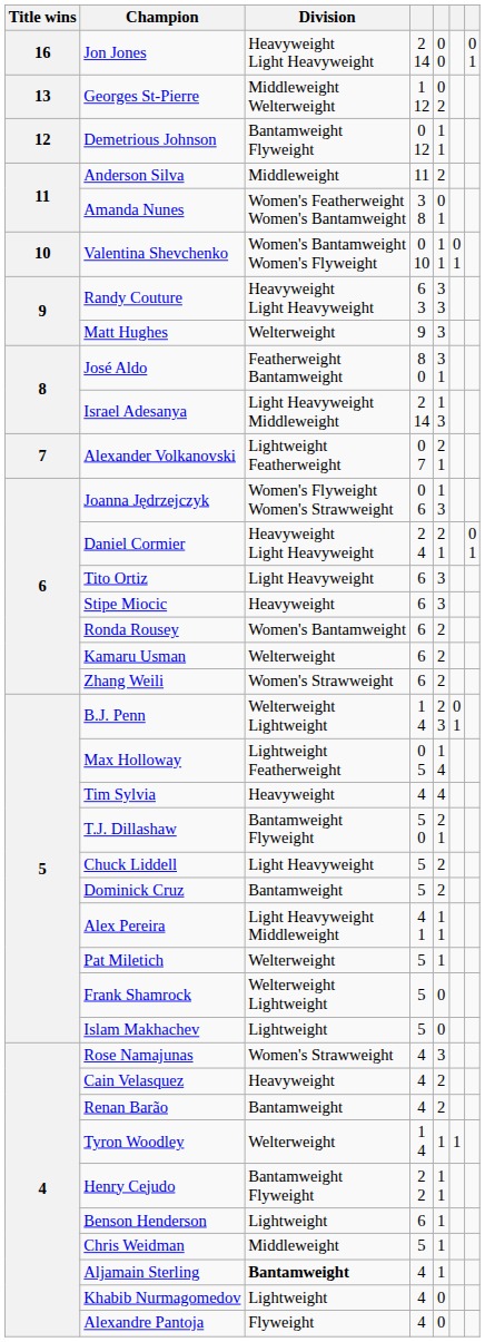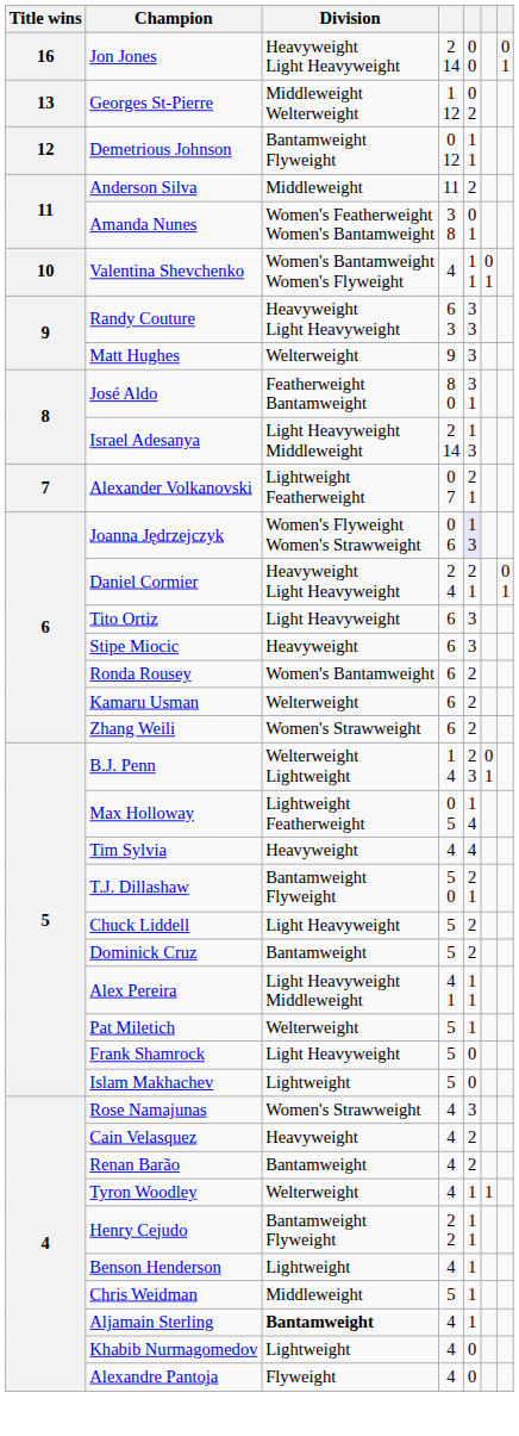Valentina Shevchenko | column 4: 0 10 -> 4
Joanna Jędrzejczyk | column 5: no background -> lavender background
Frank Shamrock | Division: Welterweight Lightweight -> Light Heavyweight
Tyron Woodley | column 4: 1 4 -> 4
Benson Henderson | column 4: 6 -> 4
